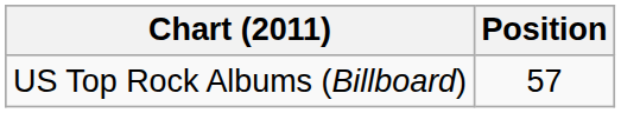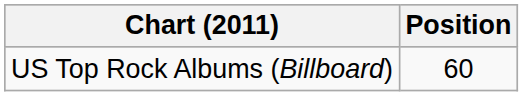US Top Rock Albums (Billboard) | Position: 57 -> 60
